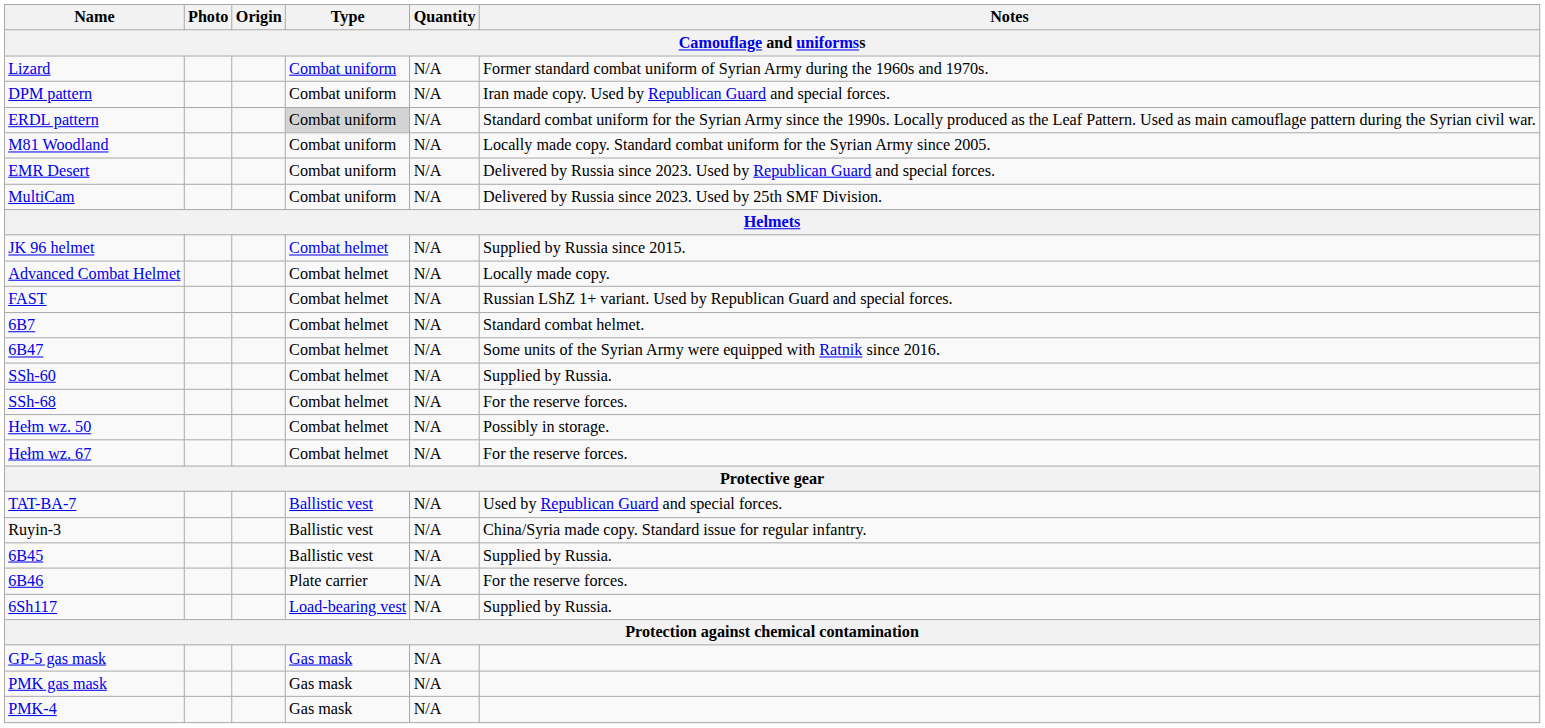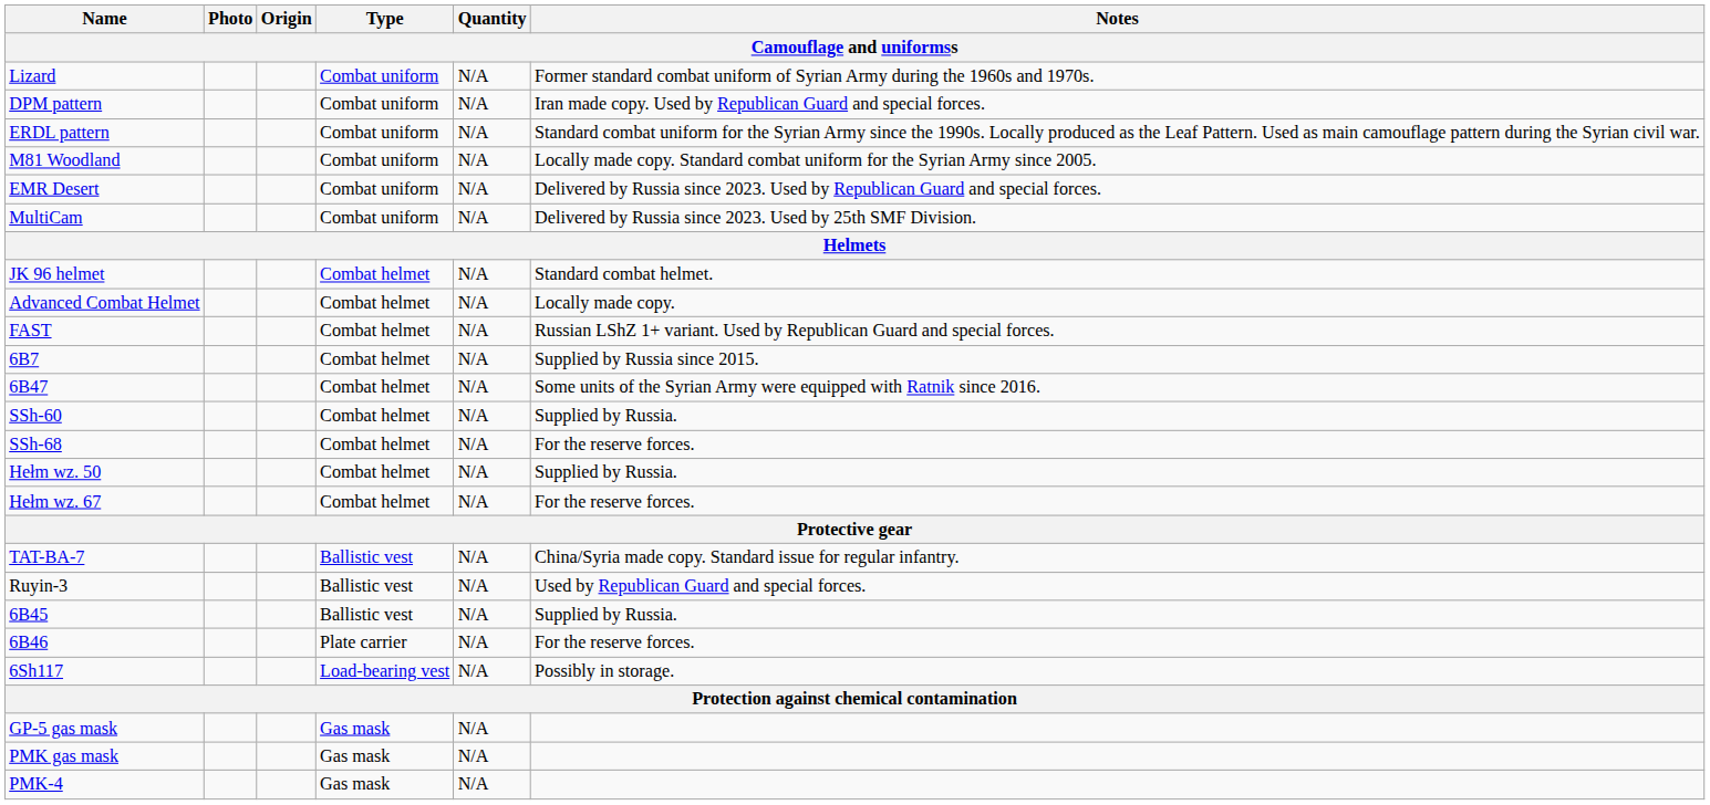ERDL pattern | Type: lightgrey background -> no background
JK 96 helmet | Notes: Supplied by Russia since 2015. -> Standard combat helmet.
6B7 | Notes: Standard combat helmet. -> Supplied by Russia since 2015.
Hełm wz. 50 | Notes: Possibly in storage. -> Supplied by Russia.
TAT-BA-7 | Notes: Used by Republican Guard and special forces. -> China/Syria made copy. Standard issue for regular infantry.
Ruyin-3 | Notes: China/Syria made copy. Standard issue for regular infantry. -> Used by Republican Guard and special forces.
6Sh117 | Notes: Supplied by Russia. -> Possibly in storage.
